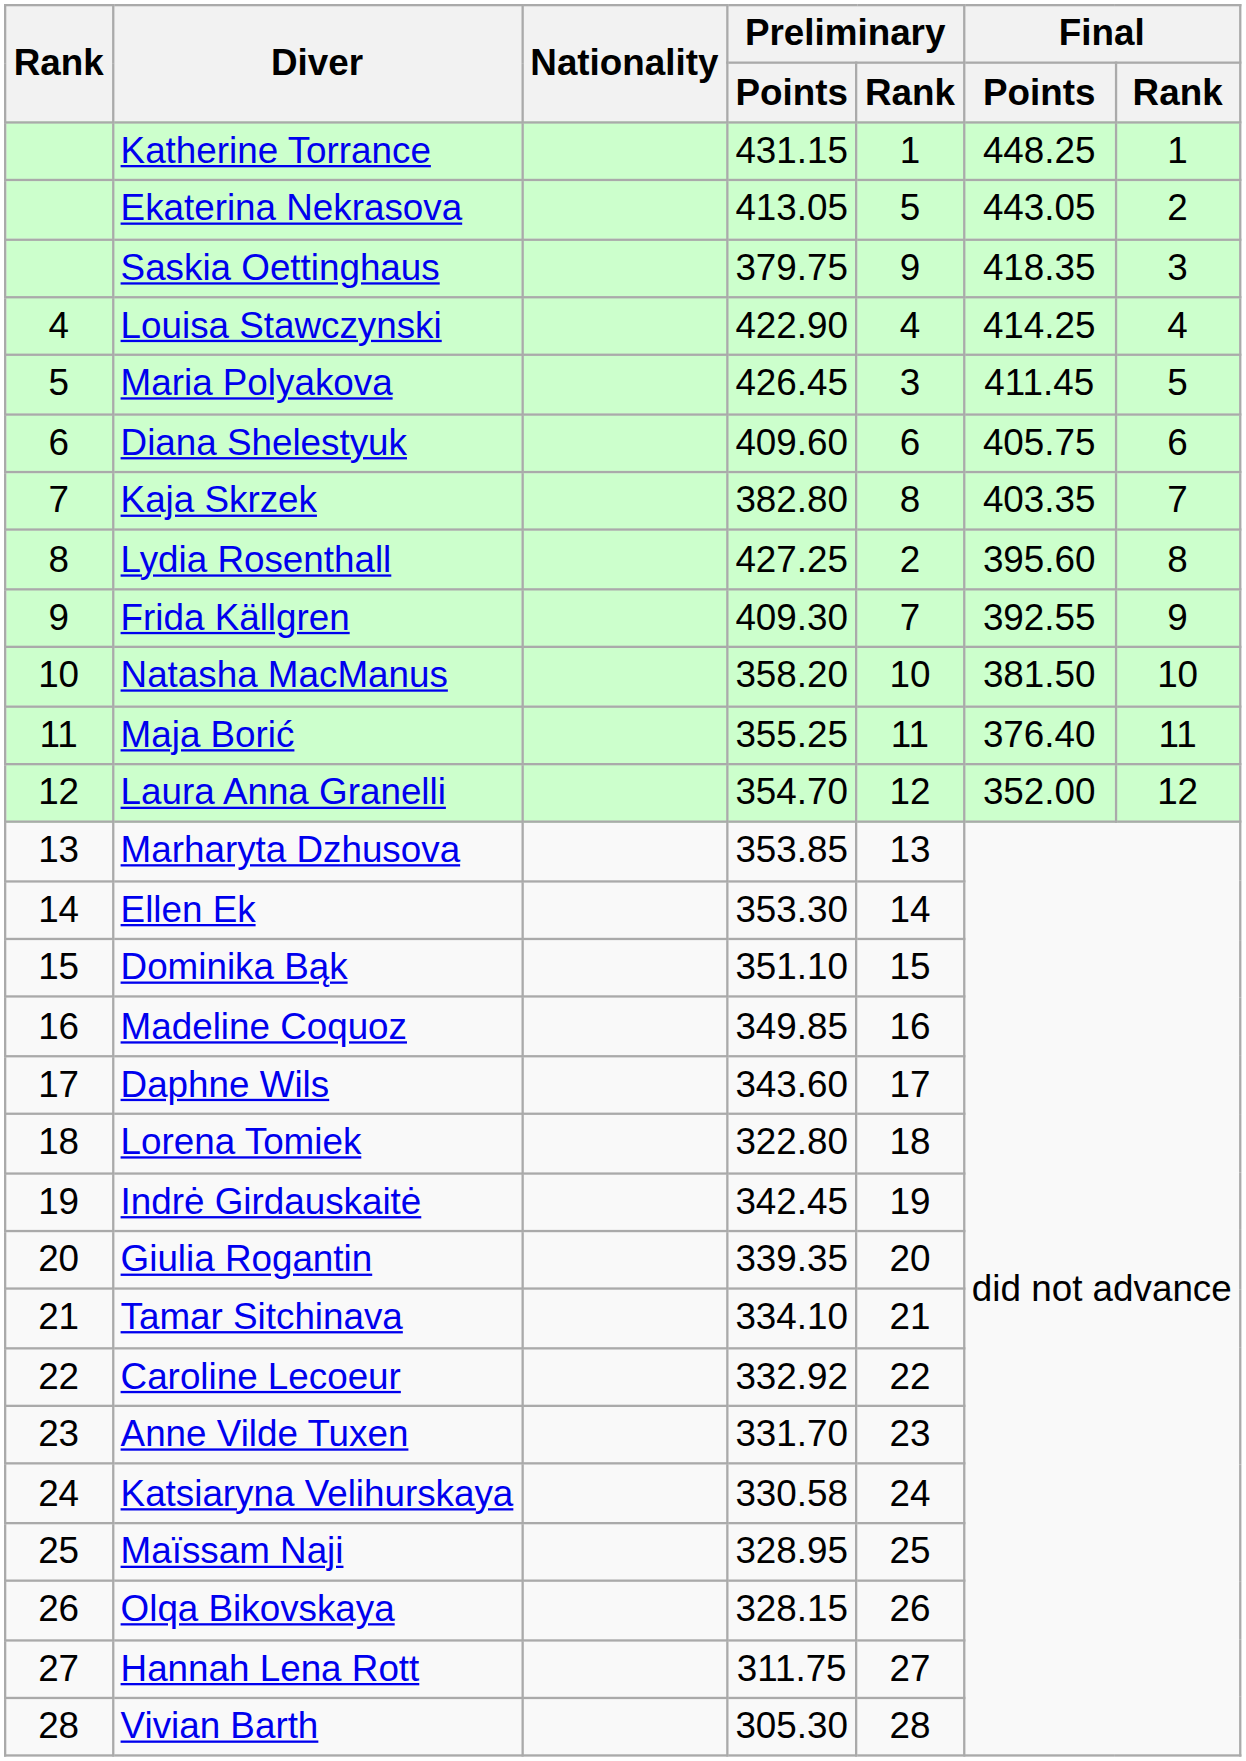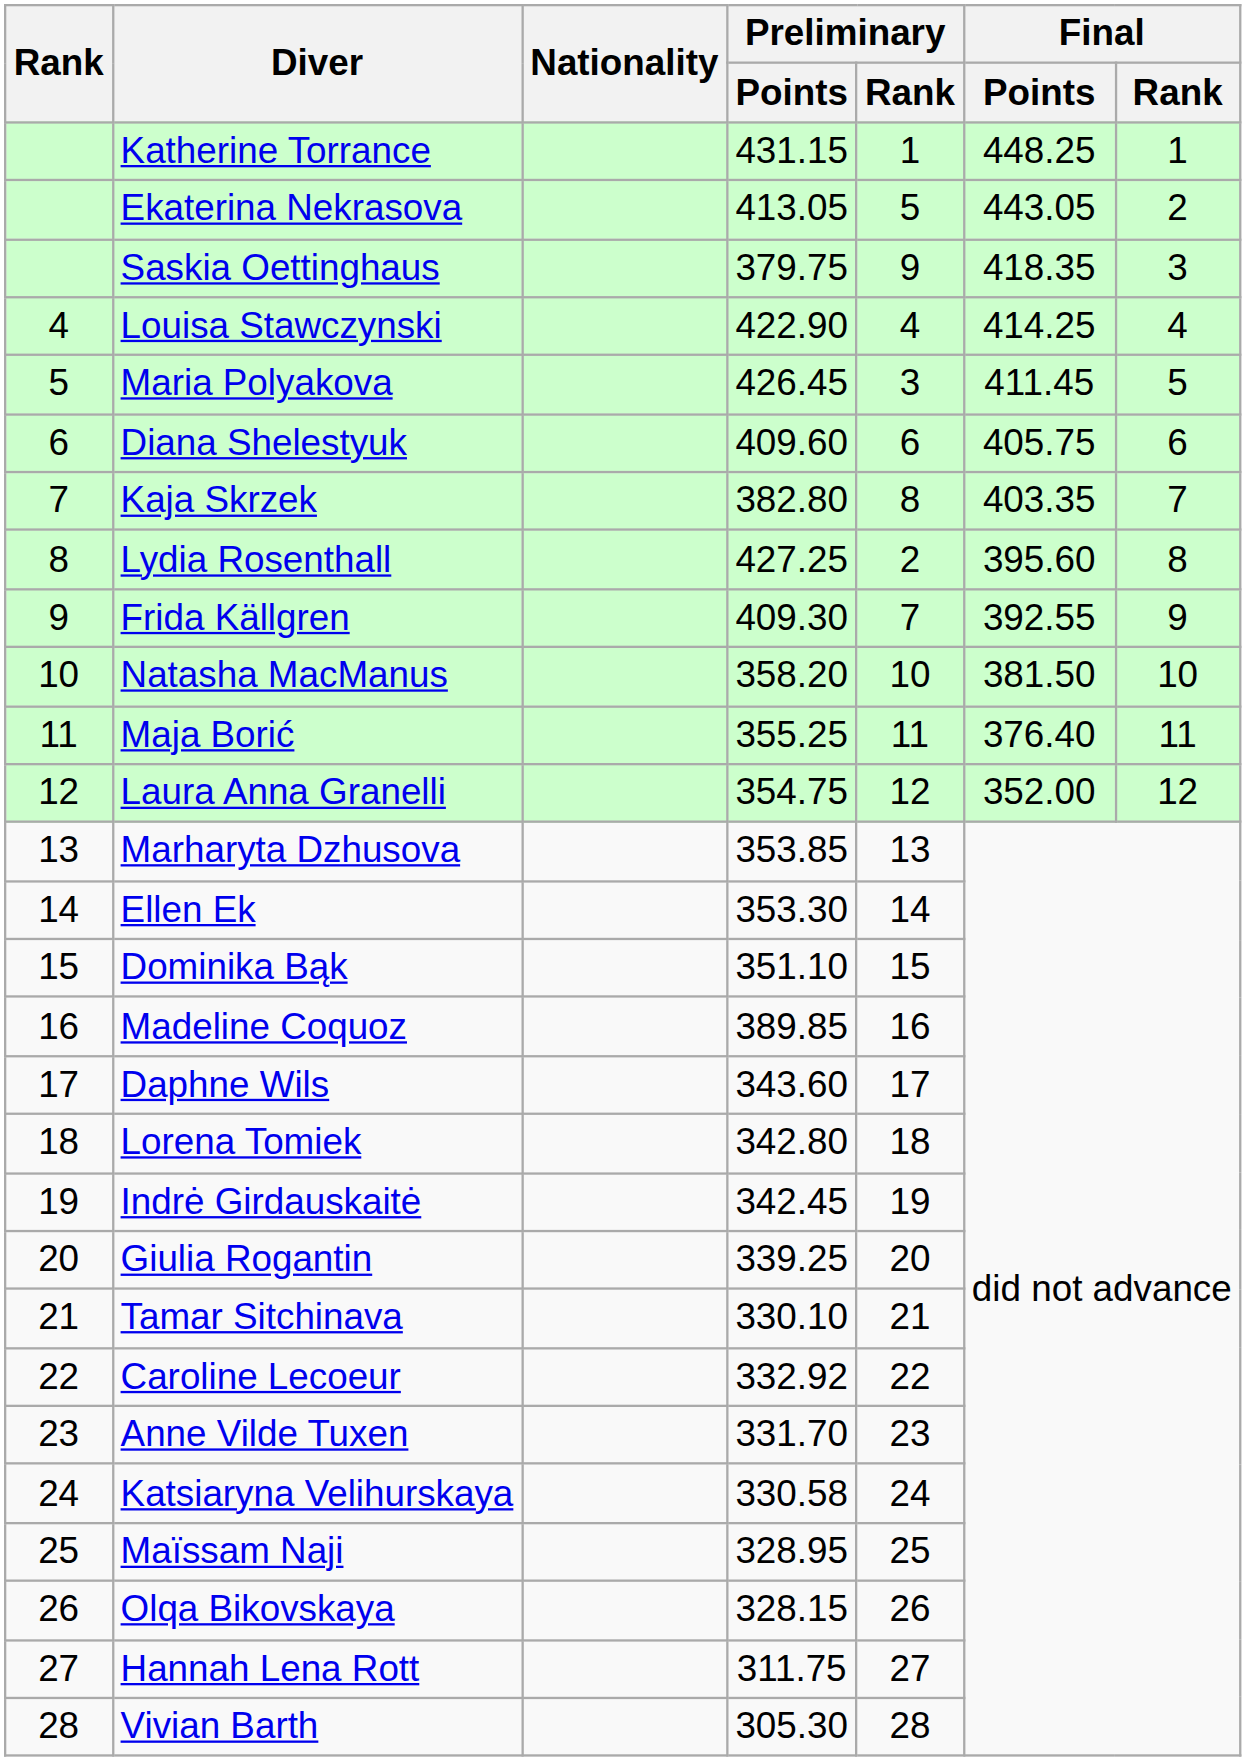Laura Anna Granelli | Preliminary / Points: 354.70 -> 354.75
Madeline Coquoz | Preliminary / Points: 349.85 -> 389.85
Lorena Tomiek | Preliminary / Points: 322.80 -> 342.80
Giulia Rogantin | Preliminary / Points: 339.35 -> 339.25
Tamar Sitchinava | Preliminary / Points: 334.10 -> 330.10
